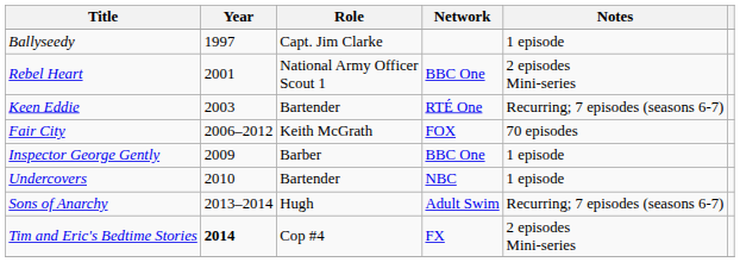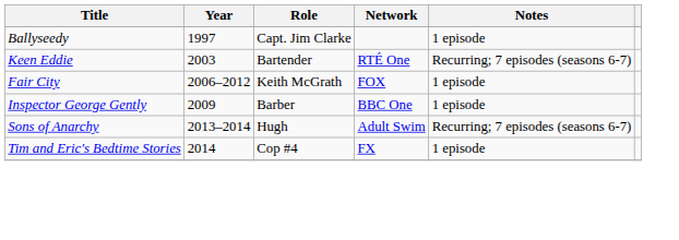- row: Rebel Heart | 2001 | National Army Officer Scout 1 | BBC One | 2 episodes Mini-series
Fair City | Notes: 70 episodes -> 1 episode
- row: Undercovers | 2010 | Bartender | NBC | 1 episode
Tim and Eric's Bedtime Stories | Year: bold -> normal
Tim and Eric's Bedtime Stories | Notes: 2 episodes Mini-series -> 1 episode
